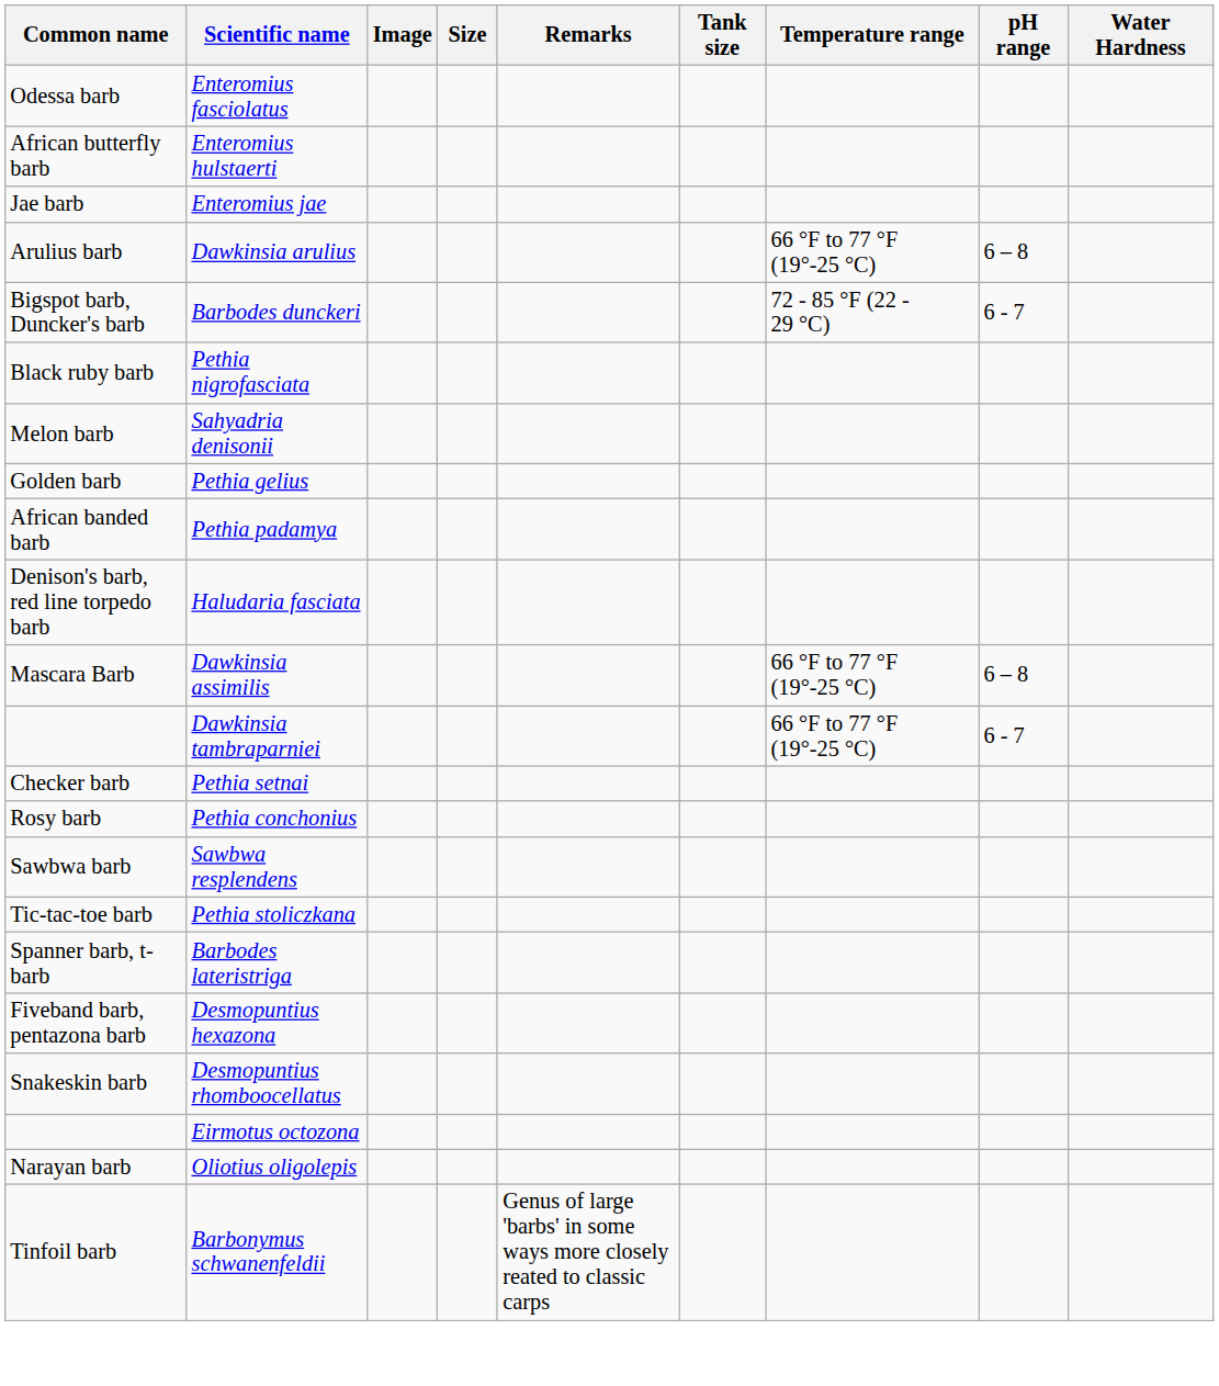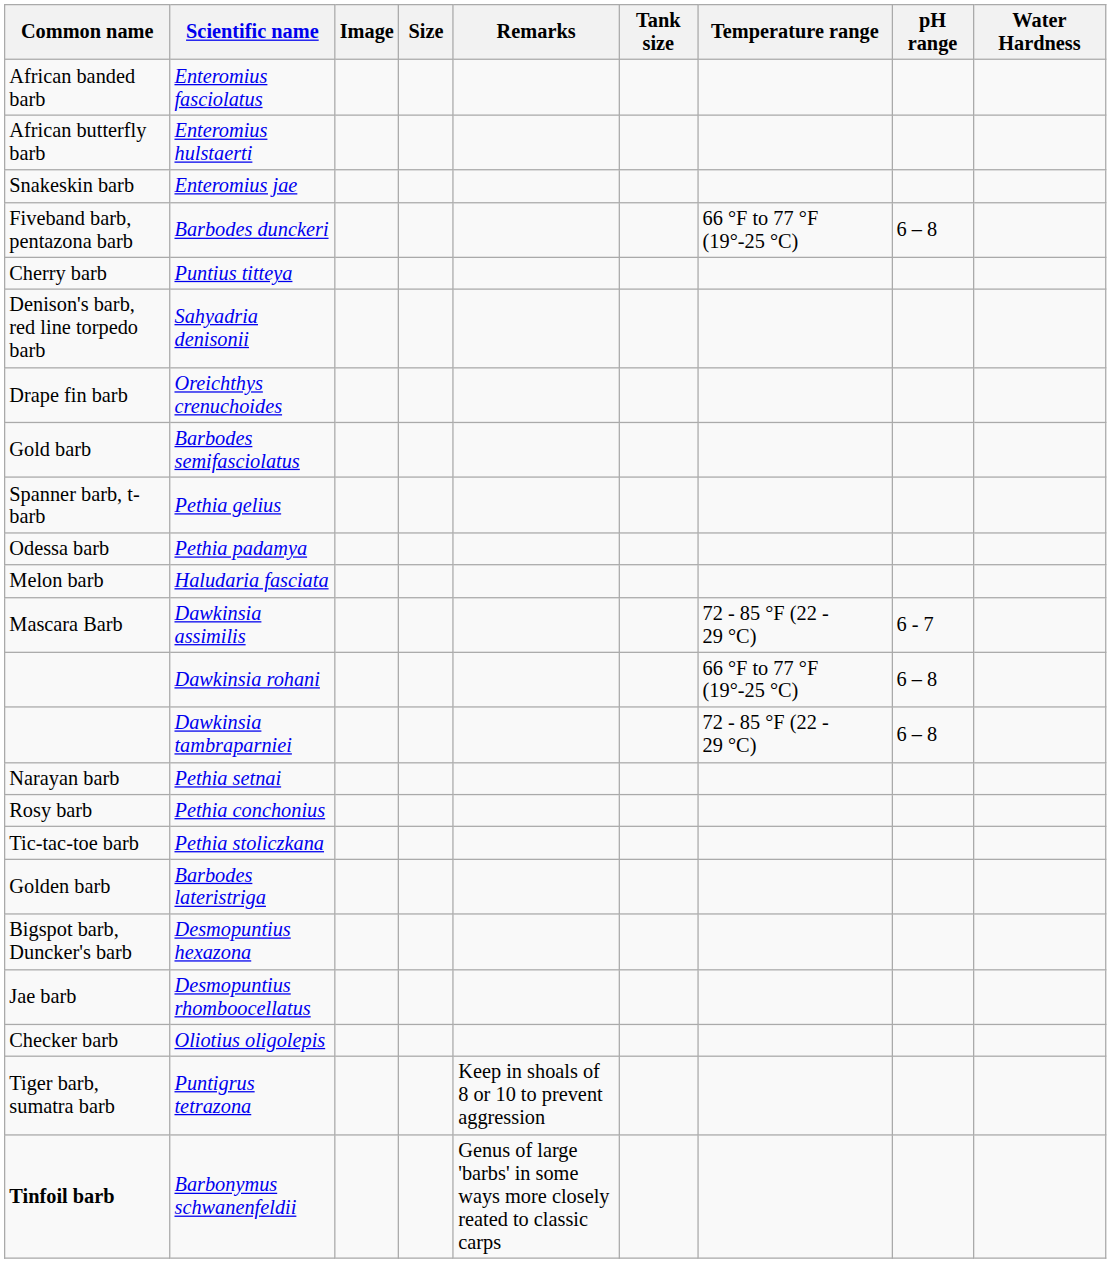Enteromius fasciolatus | Common name: Odessa barb -> African banded barb
Enteromius jae | Common name: Jae barb -> Snakeskin barb
- row: Arulius barb | Dawkinsia arulius | 66 °F to 77 °F (19°-25 °C) | 6 – 8
Barbodes dunckeri | Common name: Bigspot barb, Duncker's barb -> Fiveband barb, pentazona barb
Barbodes dunckeri | Temperature range: 72 - 85 °F (22 - 29 °C) -> 66 °F to 77 °F (19°-25 °C)
Barbodes dunckeri | pH range: 6 - 7 -> 6 – 8
- row: Black ruby barb | Pethia nigrofasciata
+ row: Cherry barb | Puntius titteya
Sahyadria denisonii | Common name: Melon barb -> Denison's barb, red line torpedo barb
+ row: Drape fin barb | Oreichthys crenuchoides
+ row: Gold barb | Barbodes semifasciolatus
Pethia gelius | Common name: Golden barb -> Spanner barb, t-barb
Pethia padamya | Common name: African banded barb -> Odessa barb
Haludaria fasciata | Common name: Denison's barb, red line torpedo barb -> Melon barb
Dawkinsia assimilis | Temperature range: 66 °F to 77 °F (19°-25 °C) -> 72 - 85 °F (22 - 29 °C)
Dawkinsia assimilis | pH range: 6 – 8 -> 6 - 7
+ row: Dawkinsia rohani | 66 °F to 77 °F (19°-25 °C) | 6 – 8
Dawkinsia tambraparniei | Temperature range: 66 °F to 77 °F (19°-25 °C) -> 72 - 85 °F (22 - 29 °C)
Dawkinsia tambraparniei | pH range: 6 - 7 -> 6 – 8
Pethia setnai | Common name: Checker barb -> Narayan barb
- row: Sawbwa barb | Sawbwa resplendens
Barbodes lateristriga | Common name: Spanner barb, t-barb -> Golden barb
Desmopuntius hexazona | Common name: Fiveband barb, pentazona barb -> Bigspot barb, Duncker's barb
Desmopuntius rhomboocellatus | Common name: Snakeskin barb -> Jae barb
- row: Eirmotus octozona
Oliotius oligolepis | Common name: Narayan barb -> Checker barb
+ row: Tiger barb, sumatra barb | Puntigrus tetrazona | Keep in shoals of 8 or 10 to prevent aggression
Barbonymus schwanenfeldii | Common name: normal -> bold
